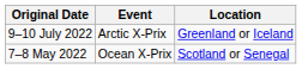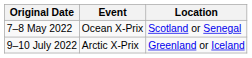rows swapped: 7–8 May 2022 <-> 9–10 July 2022
